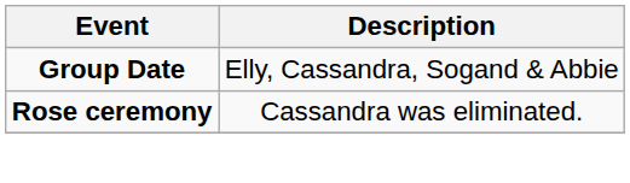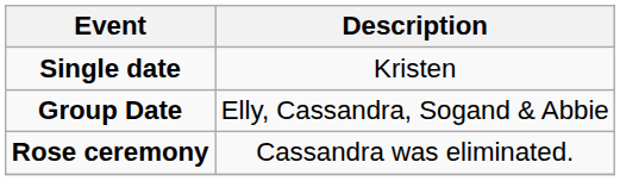+ row: Single date | Kristen
